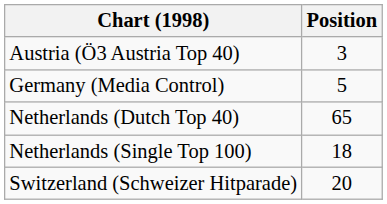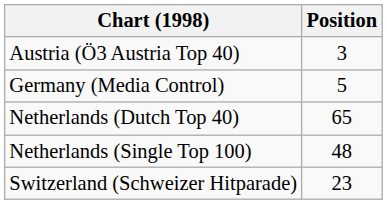Netherlands (Single Top 100) | Position: 18 -> 48
Switzerland (Schweizer Hitparade) | Position: 20 -> 23
